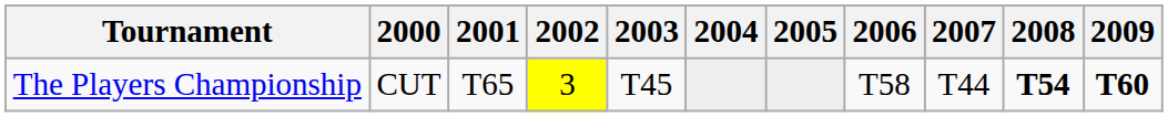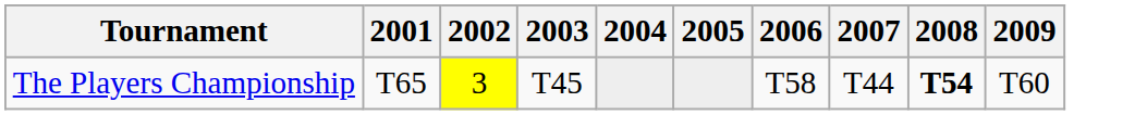- column: 2000 | CUT
The Players Championship | 2009: bold -> normal
